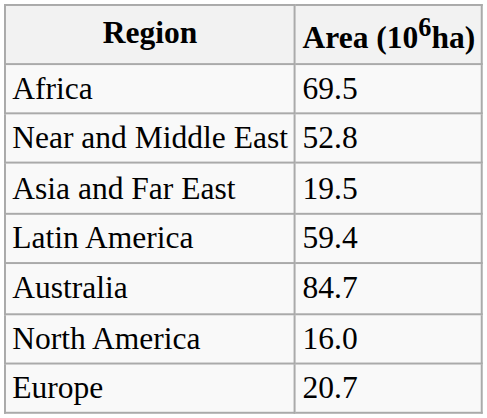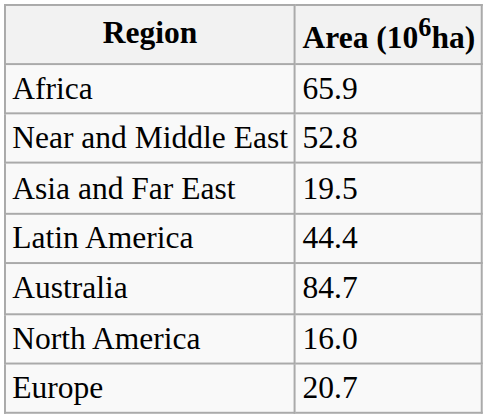Africa | Area (106ha): 69.5 -> 65.9
Latin America | Area (106ha): 59.4 -> 44.4
